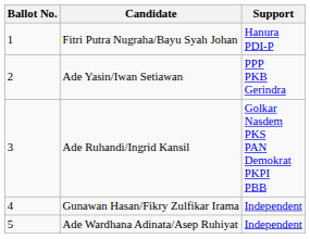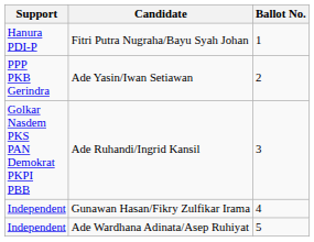columns swapped: Ballot No. <-> Support
